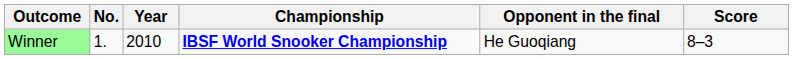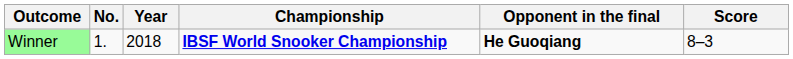Winner | Year: 2010 -> 2018
Winner | Opponent in the final: normal -> bold
